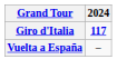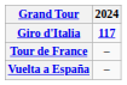+ row: Tour de France | –
